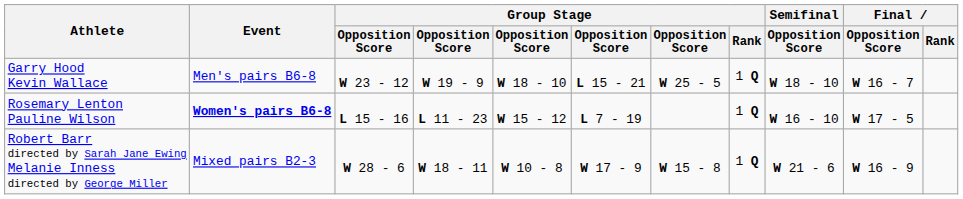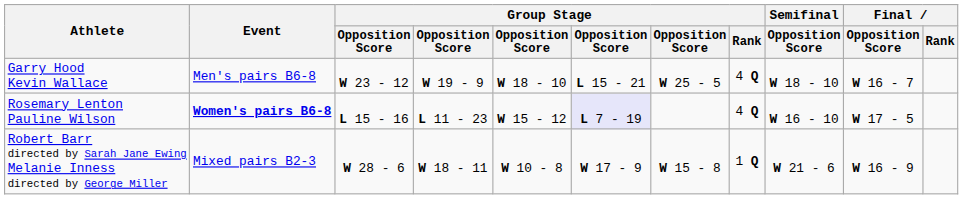Garry Hood Kevin Wallace | Group Stage / Rank: 1 Q -> 4 Q
Rosemary Lenton Pauline Wilson | column 6: no background -> lavender background
Rosemary Lenton Pauline Wilson | Group Stage / Rank: 1 Q -> 4 Q
